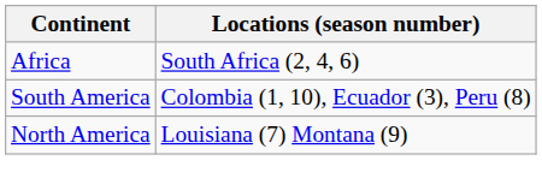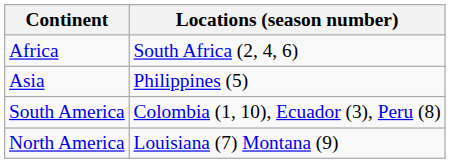+ row: Asia | Philippines (5)
